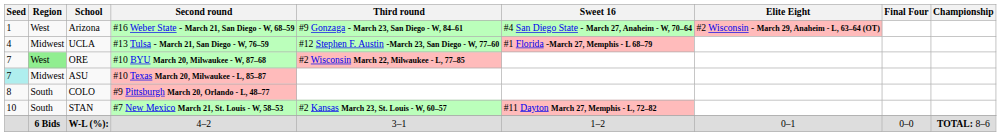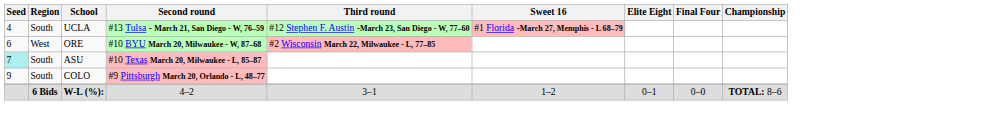- row: 1 | West | Arizona | #16 Weber State - March 21, San Diego - W, 68–59 | #9 Gonzaga - March 23, San Diego - W, 84–61 | #4 San Diego State - March 27, Anaheim - W, 70–64 | #2 Wisconsin - March 29, Anaheim - L, 63–64 (OT)
UCLA | Region: Midwest -> South
ORE | Seed: 7 -> 6
ORE | Region: lightgreen background -> no background
ASU | Region: Midwest -> South
COLO | Seed: 8 -> 9
- row: 10 | South | STAN | #7 New Mexico March 21, St. Louis - W, 58–53 | #2 Kansas March 23, St. Louis - W, 60–57 | #11 Dayton March 27, Memphis - L, 72–82
